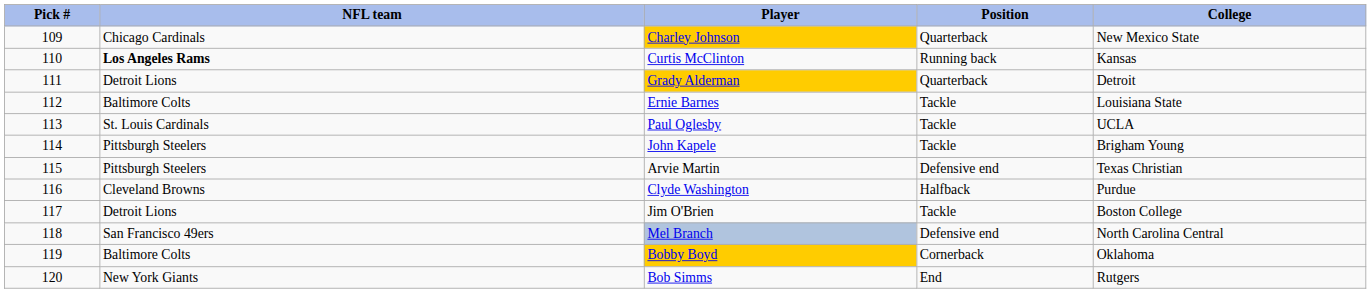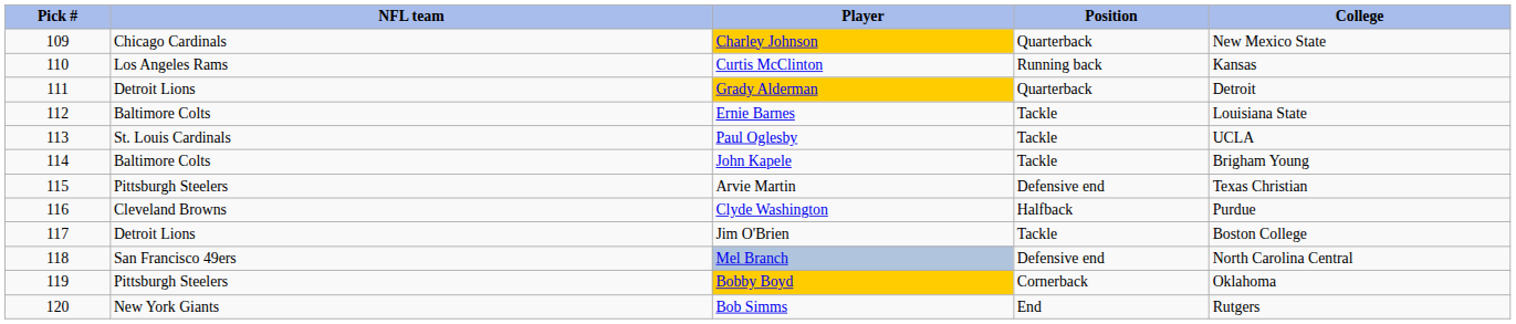Curtis McClinton | NFL team: bold -> normal
John Kapele | NFL team: Pittsburgh Steelers -> Baltimore Colts
Bobby Boyd | NFL team: Baltimore Colts -> Pittsburgh Steelers
